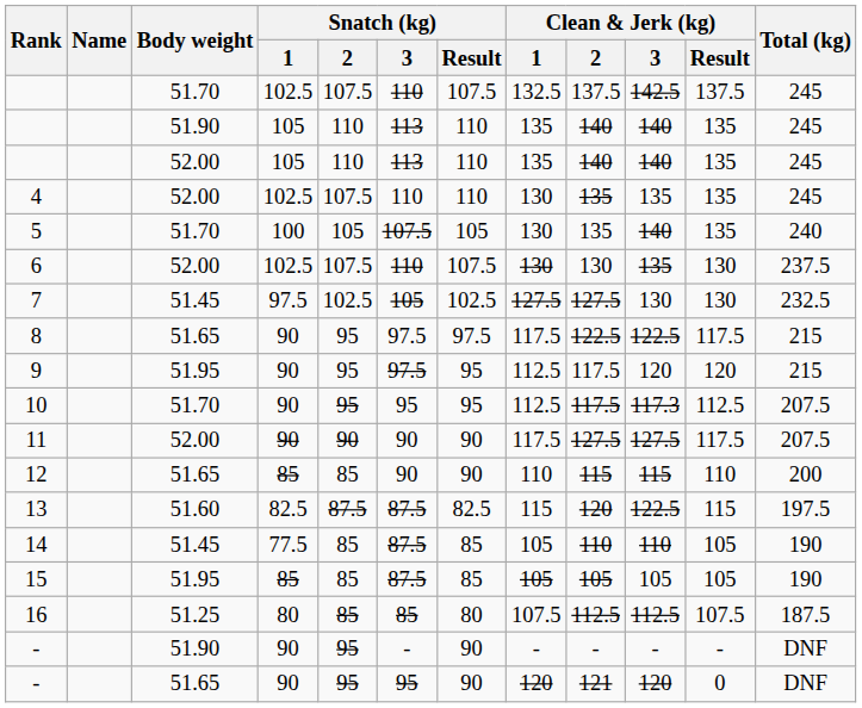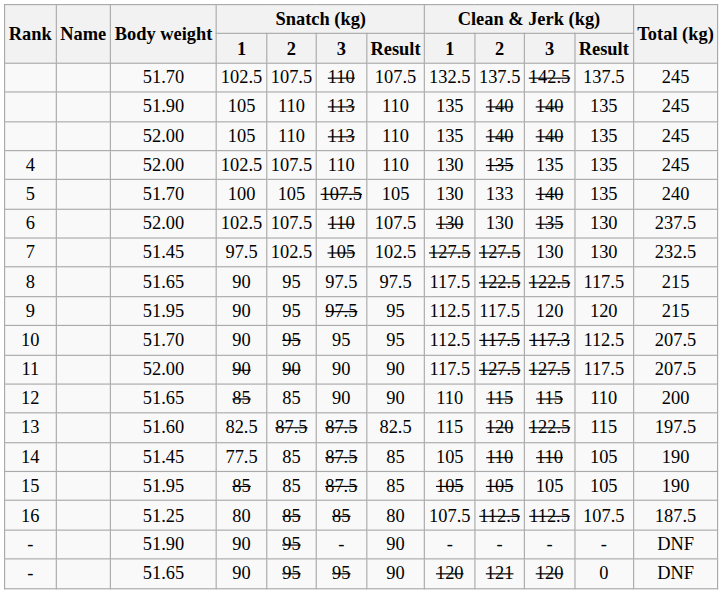5 | Clean & Jerk (kg) / 2: 135 -> 133
